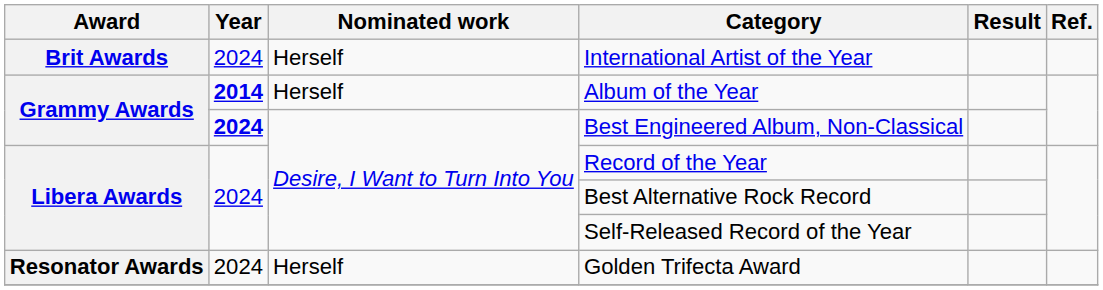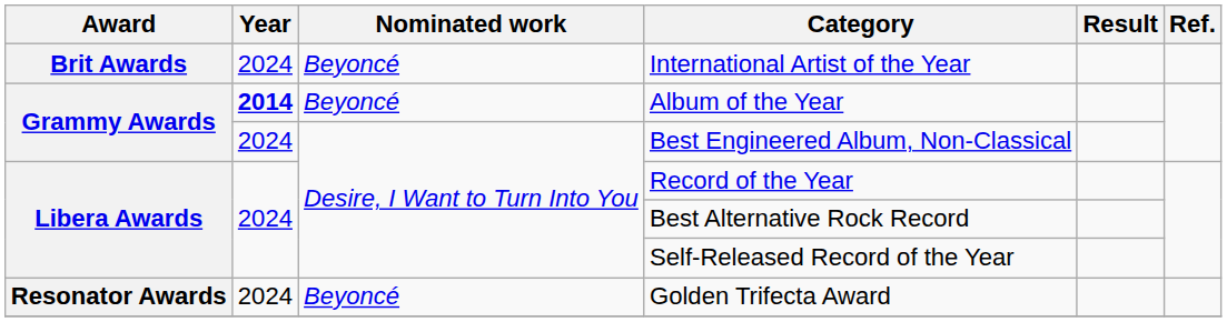International Artist of the Year | Nominated work: Herself -> Beyoncé
Album of the Year | Nominated work: Herself -> Beyoncé
Best Engineered Album, Non-Classical | Year: bold -> normal
Golden Trifecta Award | Nominated work: Herself -> Beyoncé
